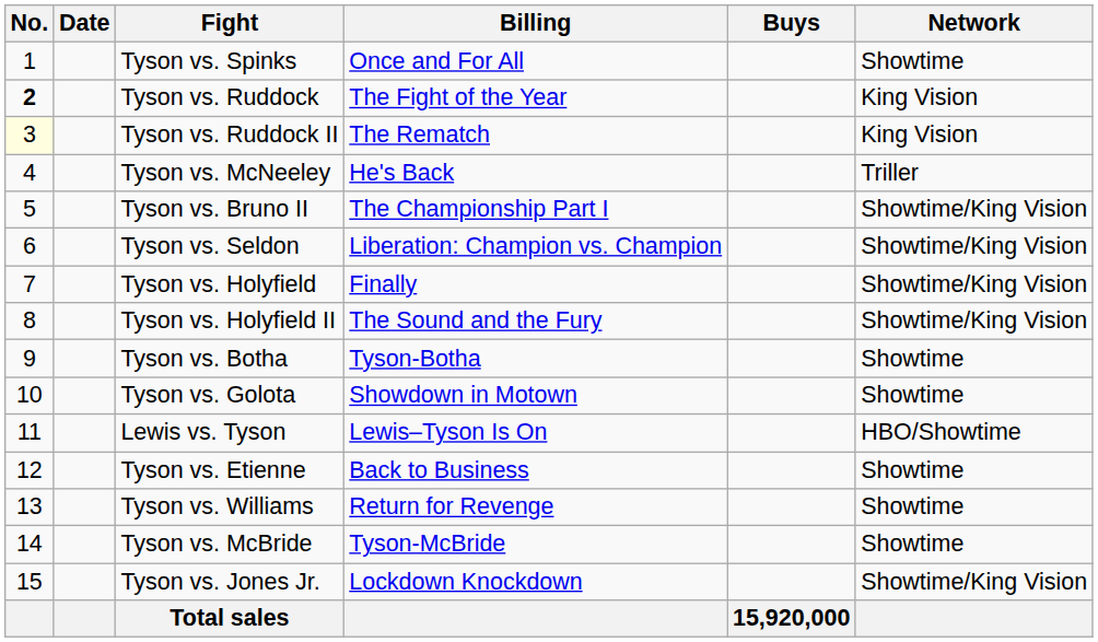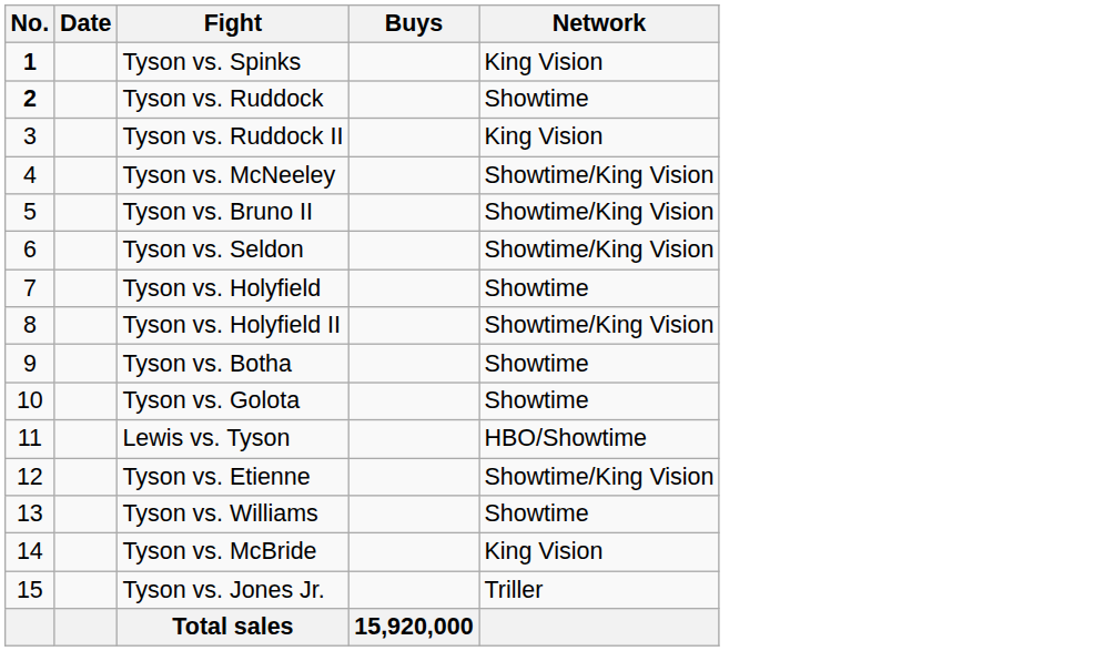- column: Billing | Once and For All | The Fight of the Year | The Rematch | He's Back | The Championship Part I | Liberation: Champion vs. Champion | Finally | The Sound and the Fury | Tyson-Botha | Showdown in Motown | Lewis–Tyson Is On | Back to Business | Return for Revenge | Tyson-McBride | Lockdown Knockdown
Tyson vs. Spinks | No.: normal -> bold
Tyson vs. Spinks | Network: Showtime -> King Vision
Tyson vs. Ruddock | Network: King Vision -> Showtime
Tyson vs. Ruddock II | No.: lightyellow background -> no background
Tyson vs. McNeeley | Network: Triller -> Showtime/King Vision
Tyson vs. Holyfield | Network: Showtime/King Vision -> Showtime
Tyson vs. Etienne | Network: Showtime -> Showtime/King Vision
Tyson vs. McBride | Network: Showtime -> King Vision
Tyson vs. Jones Jr. | Network: Showtime/King Vision -> Triller
